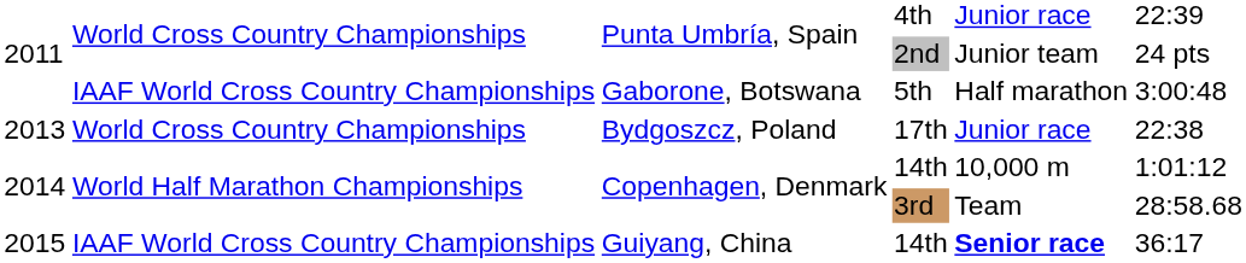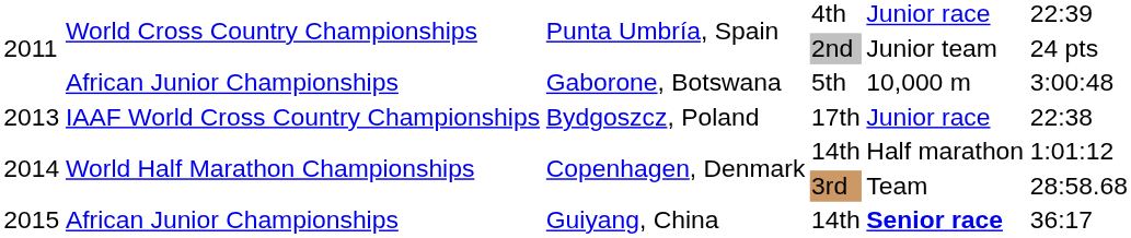Gaborone, Botswana | column 2: IAAF World Cross Country Championships -> African Junior Championships
Gaborone, Botswana | column 5: Half marathon -> 10,000 m
Bydgoszcz, Poland | column 2: World Cross Country Championships -> IAAF World Cross Country Championships
Copenhagen, Denmark / 14th | column 5: 10,000 m -> Half marathon
Guiyang, China | column 2: IAAF World Cross Country Championships -> African Junior Championships
